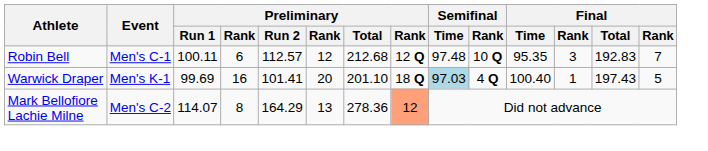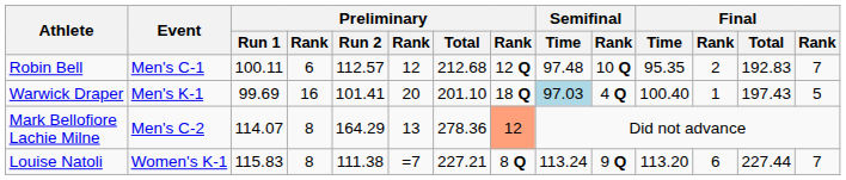Robin Bell | column 12: 3 -> 2
+ row: Louise Natoli | Women's K-1 | 115.83 | 8 | 111.38 | =7 | 227.21 | 8 Q | 113.24 | 9 Q | 113.20 | 6 | 227.44 | 7
